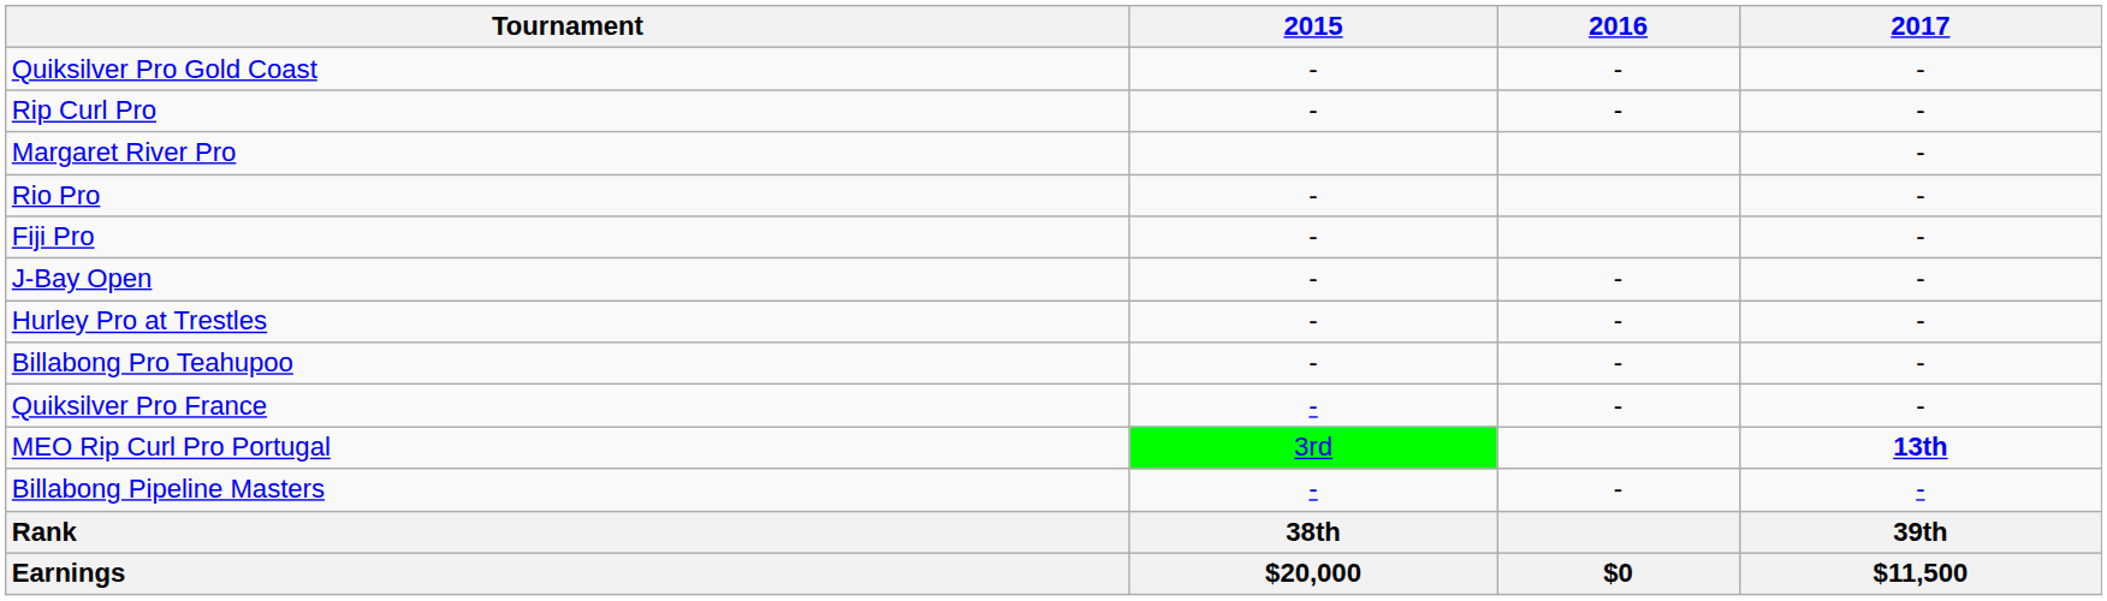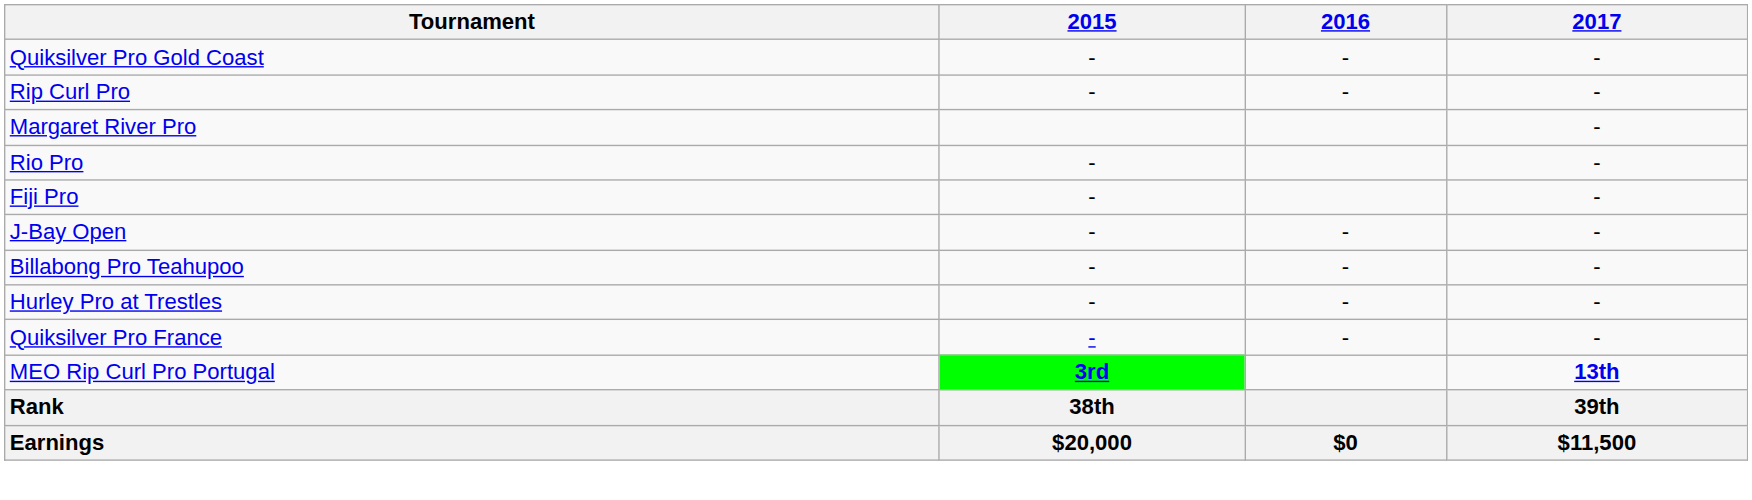rows swapped: Billabong Pro Teahupoo <-> Hurley Pro at Trestles
MEO Rip Curl Pro Portugal | 2015: normal -> bold
- row: Billabong Pipeline Masters | - | - | -
